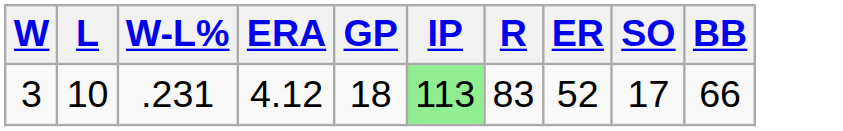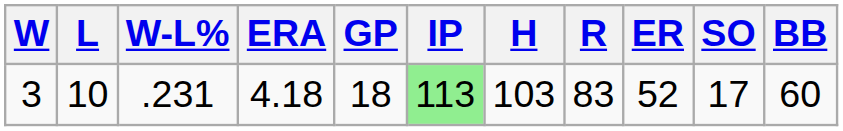+ column: H | 103
3 | ERA: 4.12 -> 4.18
3 | BB: 66 -> 60
